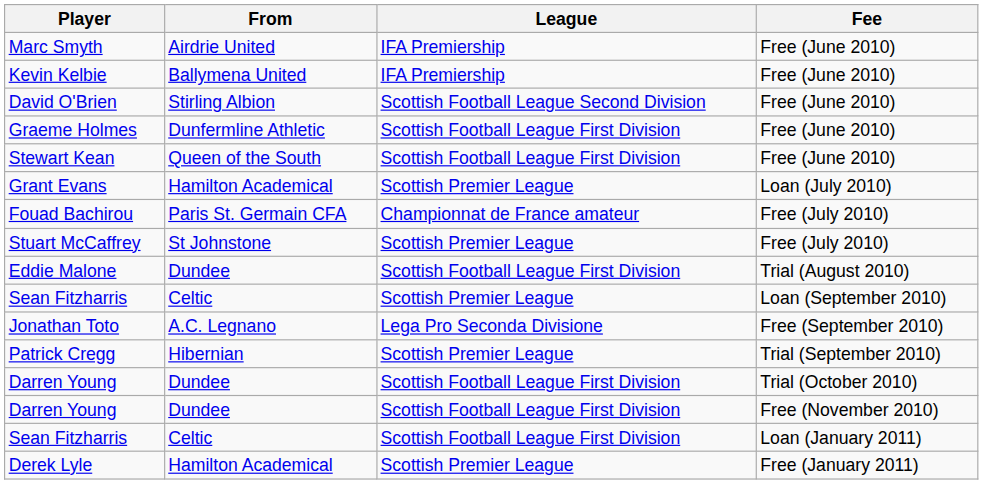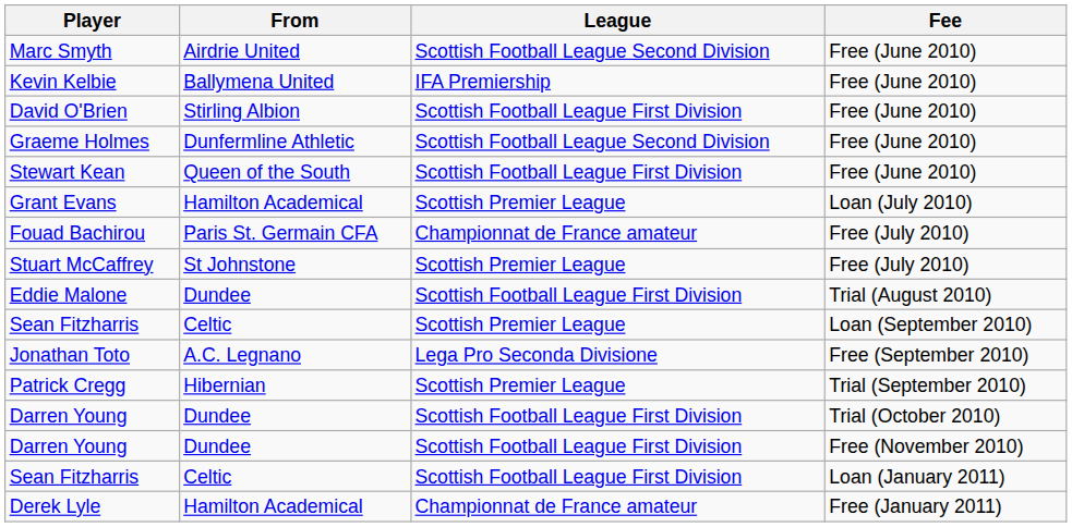Marc Smyth | League: IFA Premiership -> Scottish Football League Second Division
David O'Brien | League: Scottish Football League Second Division -> Scottish Football League First Division
Graeme Holmes | League: Scottish Football League First Division -> Scottish Football League Second Division
Derek Lyle | League: Scottish Premier League -> Championnat de France amateur
